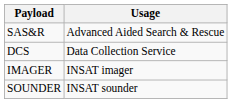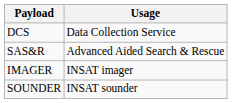rows swapped: DCS <-> SAS&R
